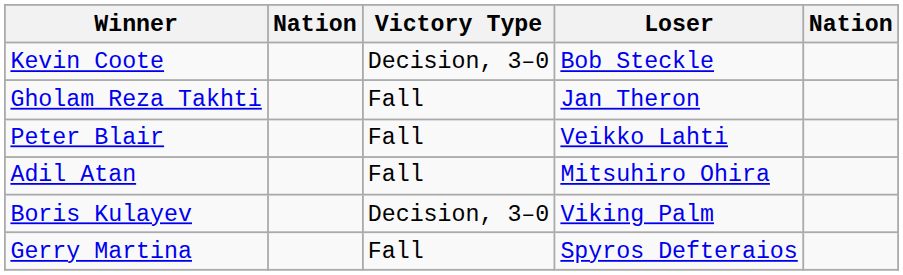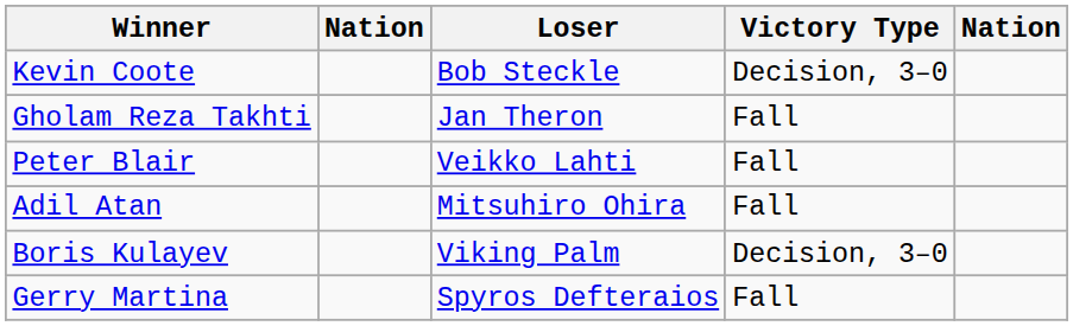columns swapped: Victory Type <-> Loser
